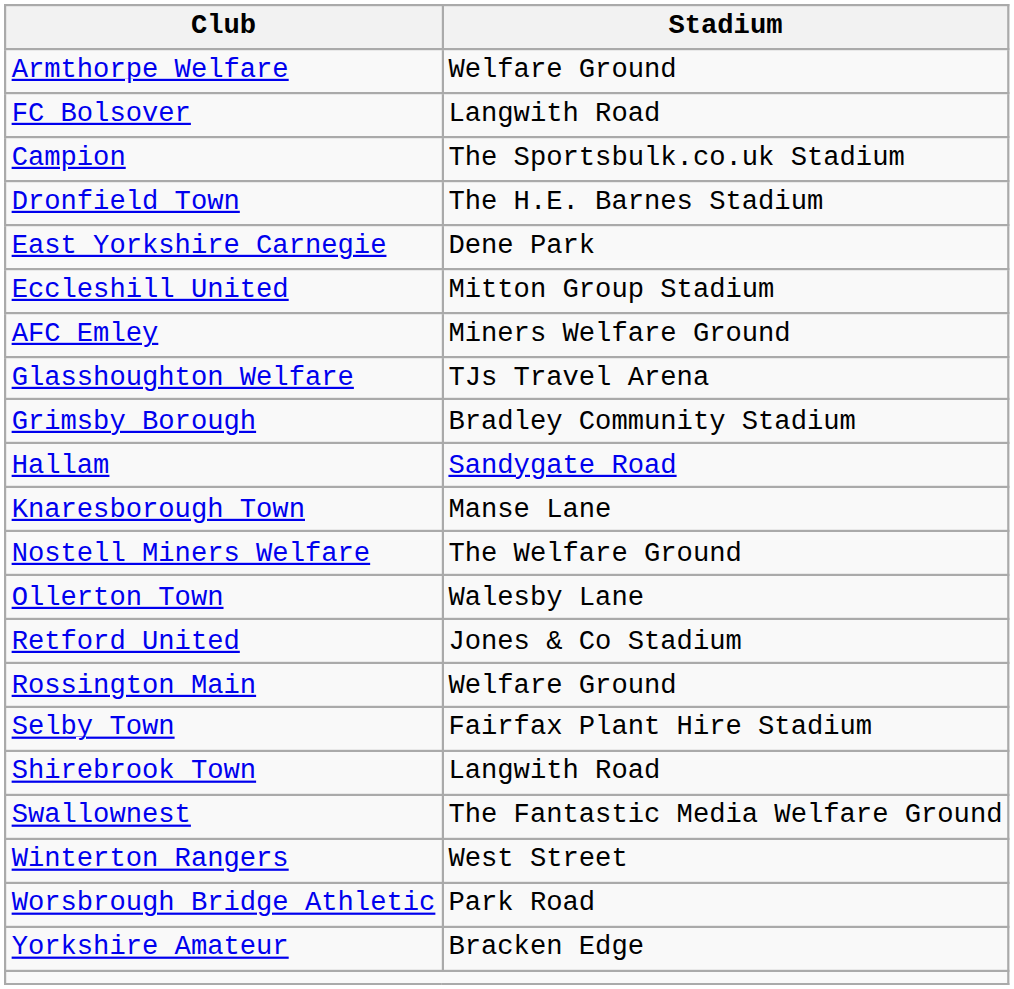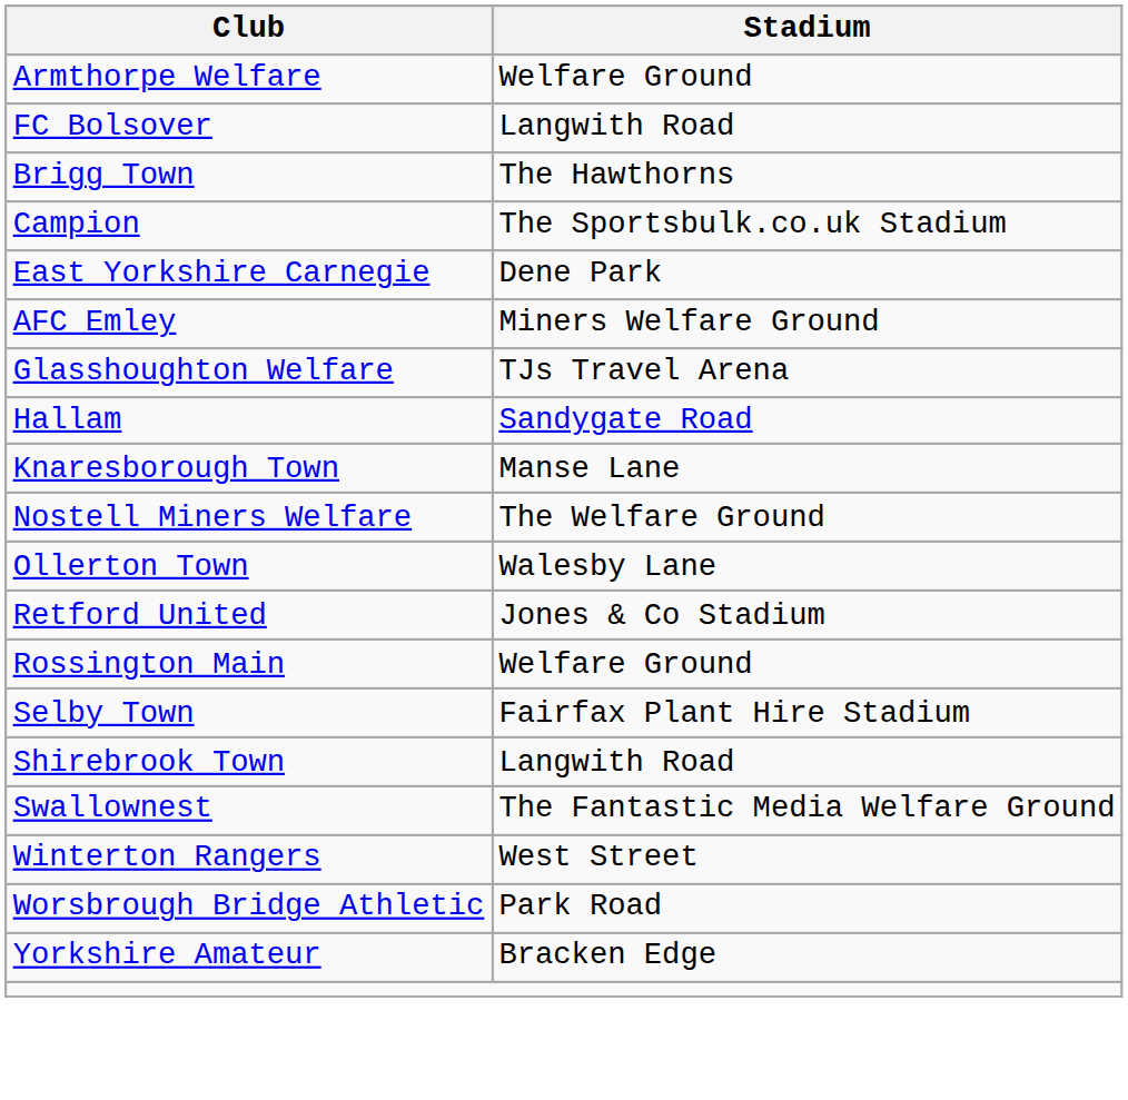+ row: Brigg Town | The Hawthorns
- row: Dronfield Town | The H.E. Barnes Stadium
- row: Eccleshill United | Mitton Group Stadium
- row: Grimsby Borough | Bradley Community Stadium
